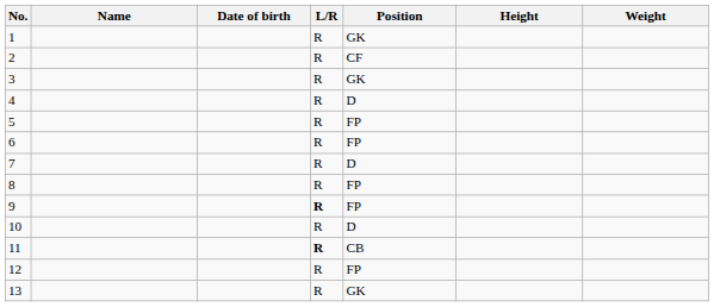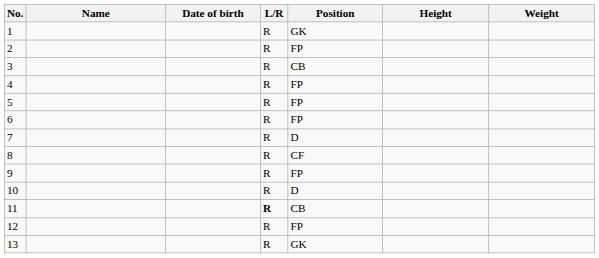2 | Position: CF -> FP
3 | Position: GK -> CB
4 | Position: D -> FP
8 | Position: FP -> CF
9 | L/R: bold -> normal
